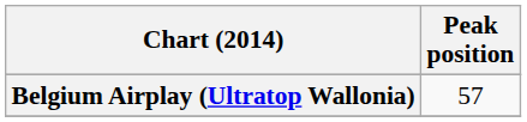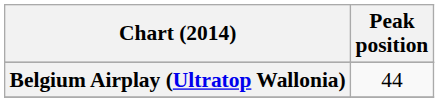Belgium Airplay (Ultratop Wallonia) | Peak position: 57 -> 44
